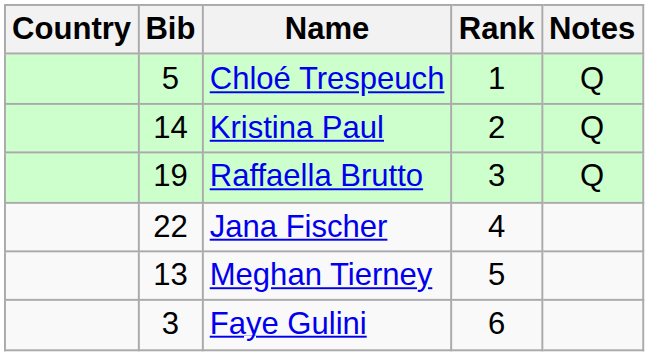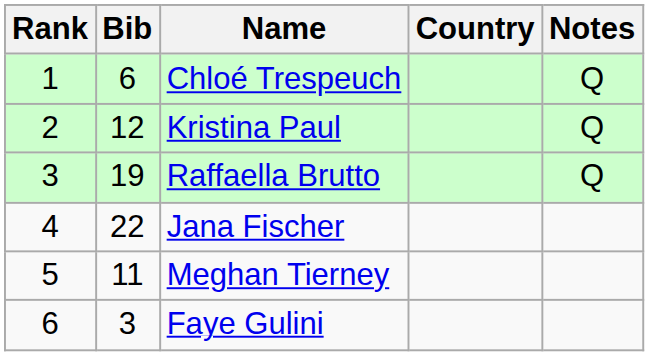columns swapped: Rank <-> Country
Chloé Trespeuch | Bib: 5 -> 6
Kristina Paul | Bib: 14 -> 12
Meghan Tierney | Bib: 13 -> 11
